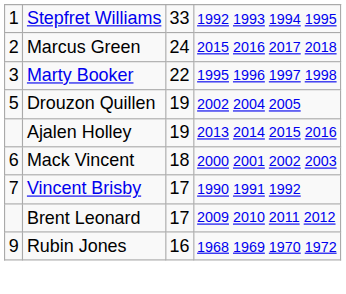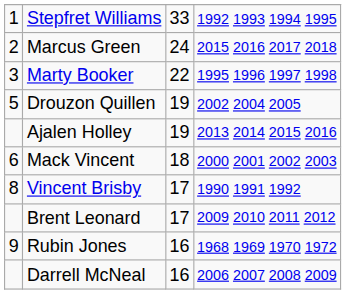Vincent Brisby | column 1: 7 -> 8
+ row: Darrell McNeal | 16 | 2006 2007 2008 2009
